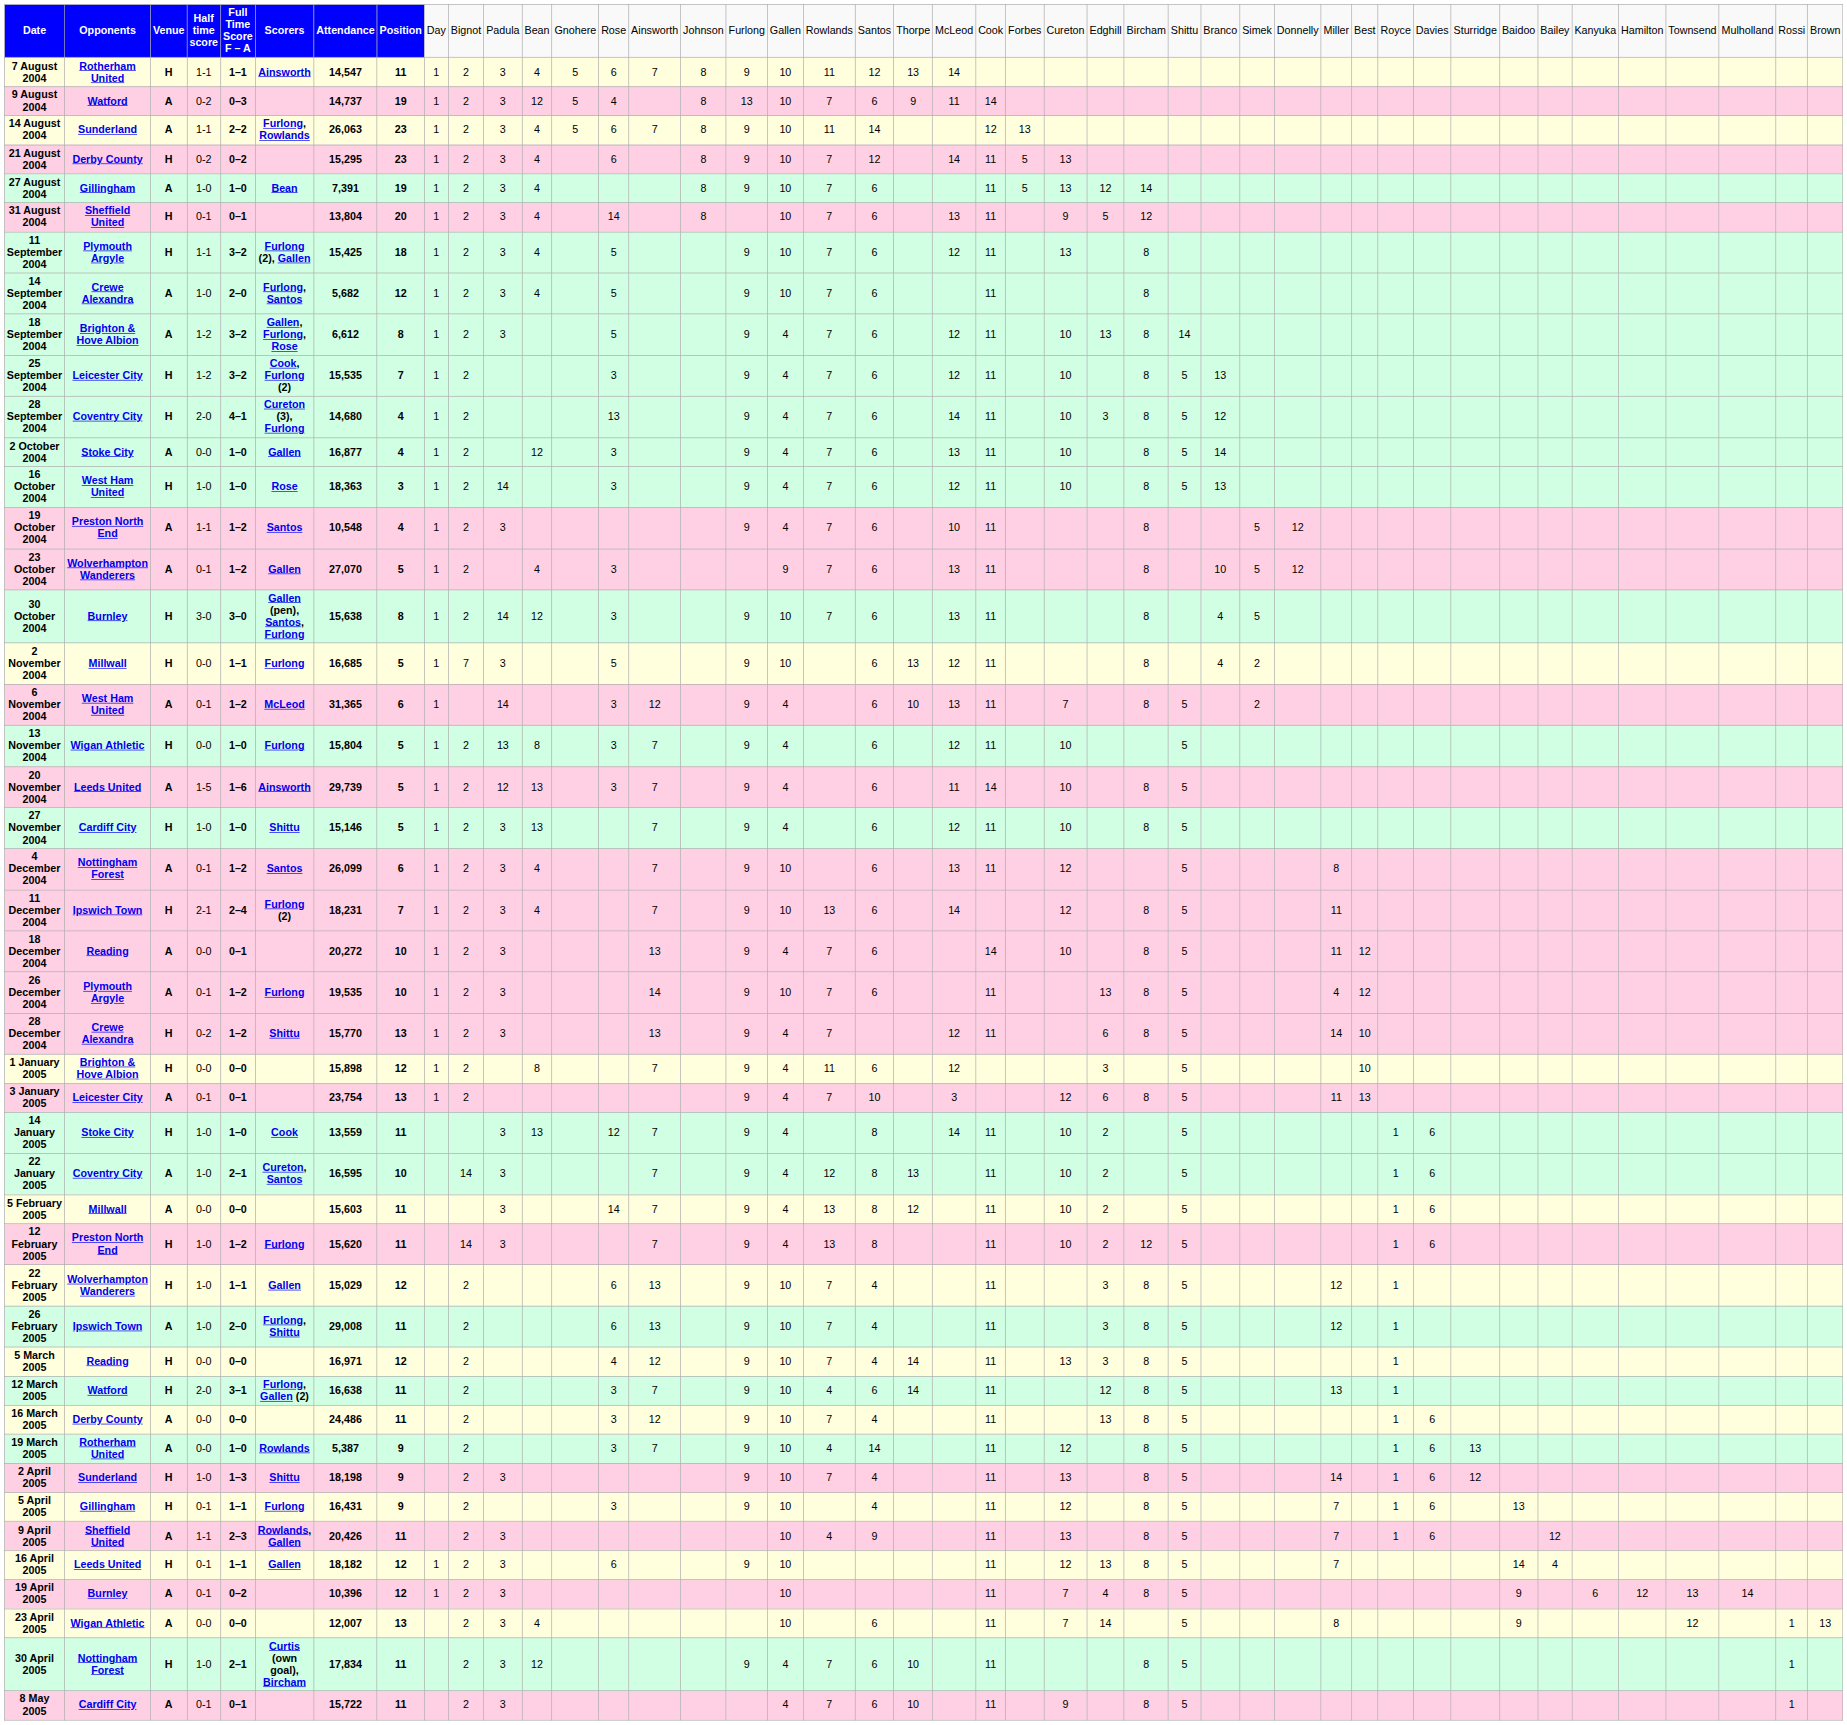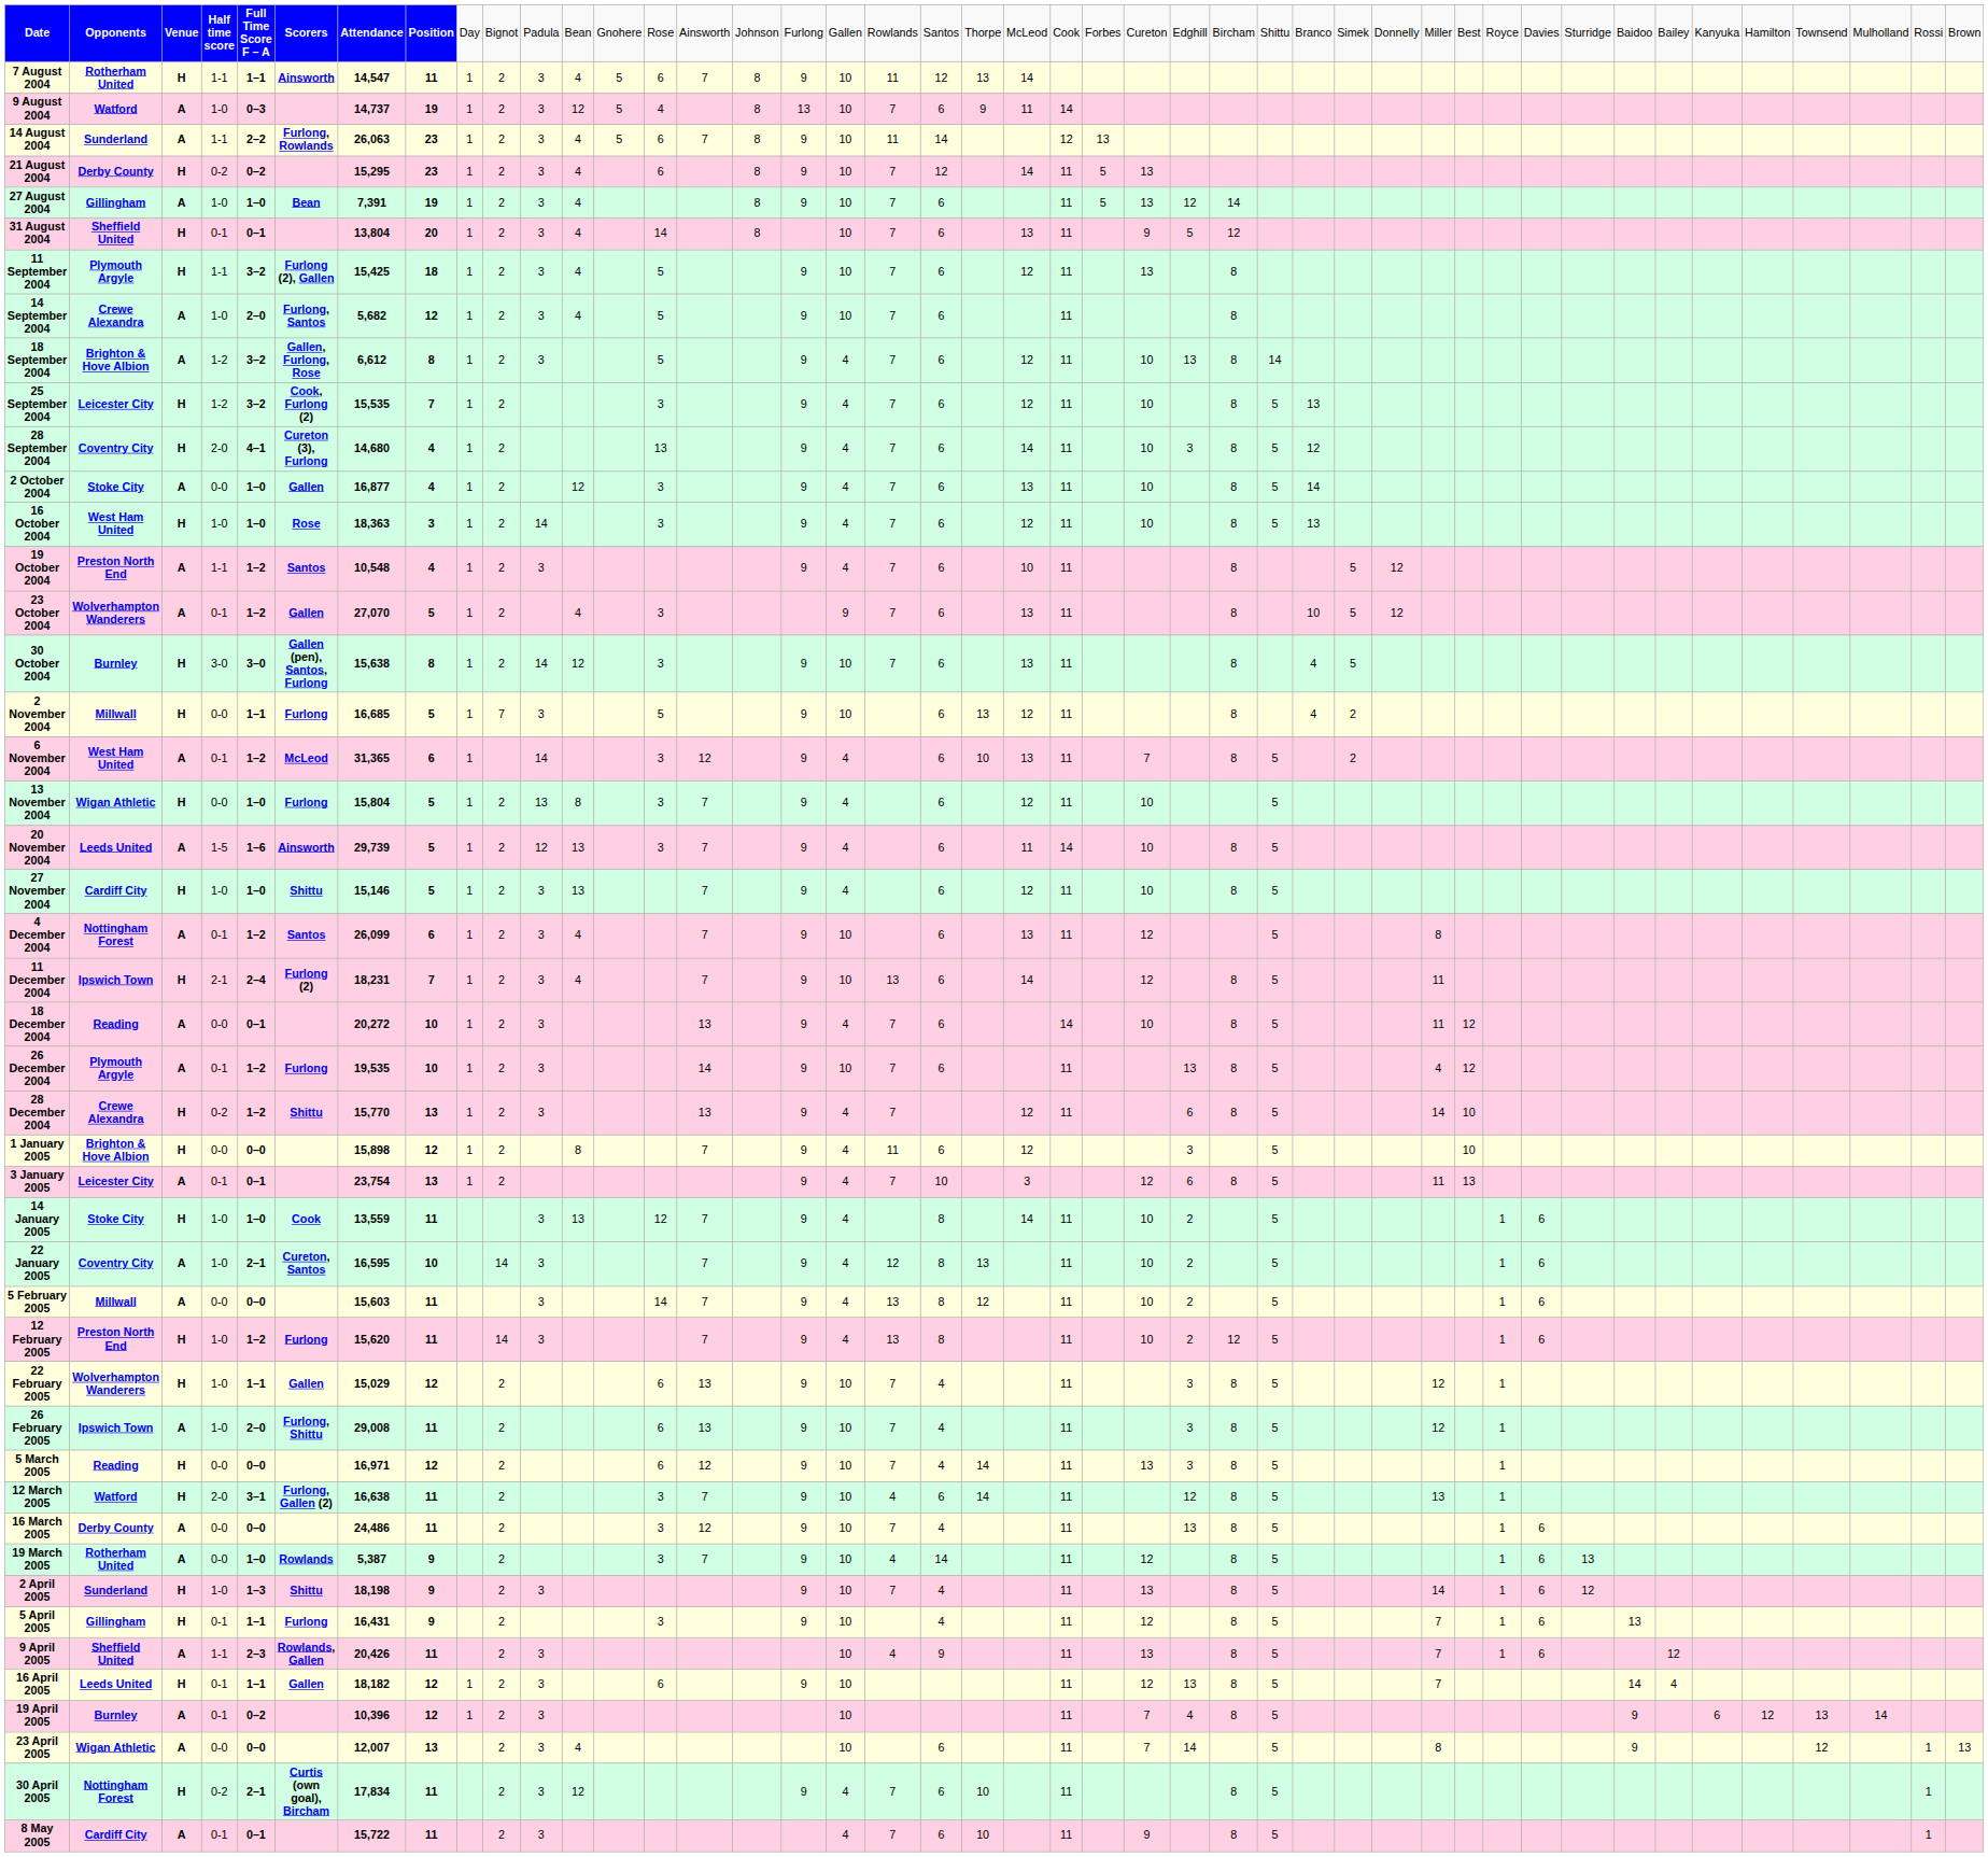9 August 2004 | column 4: 0-2 -> 1-0
5 March 2005 | column 14: 4 -> 6
30 April 2005 | column 4: 1-0 -> 0-2
